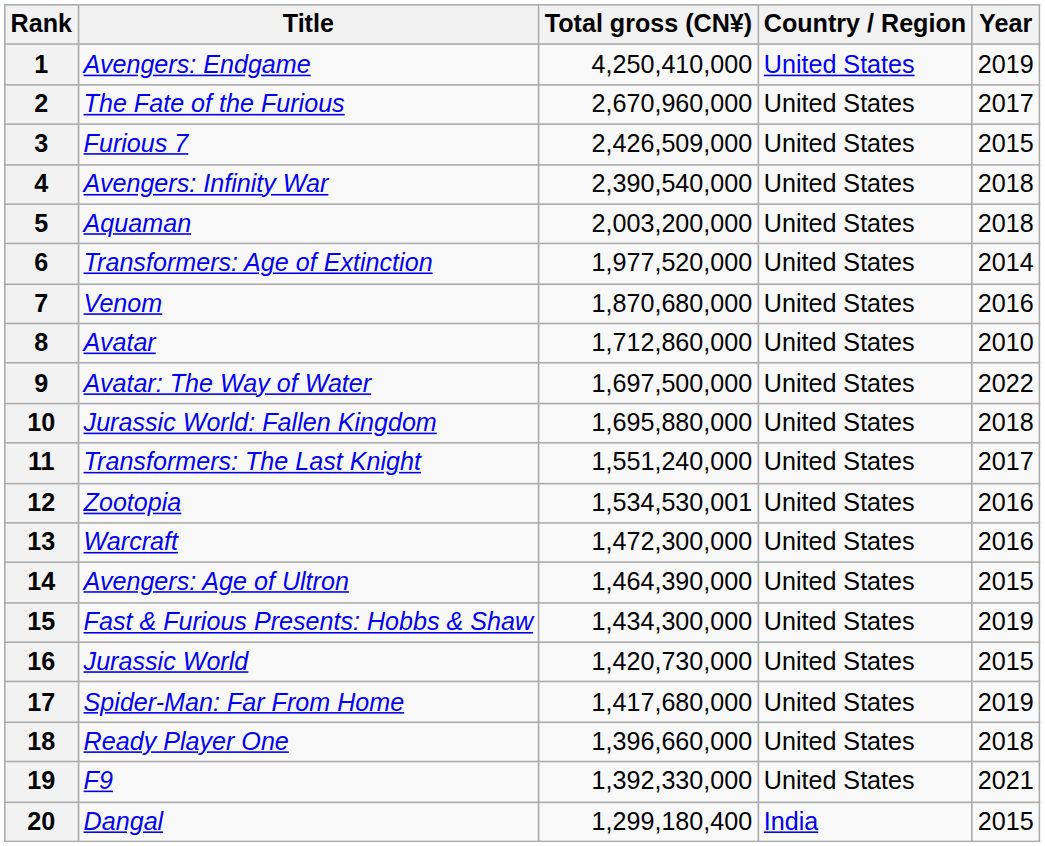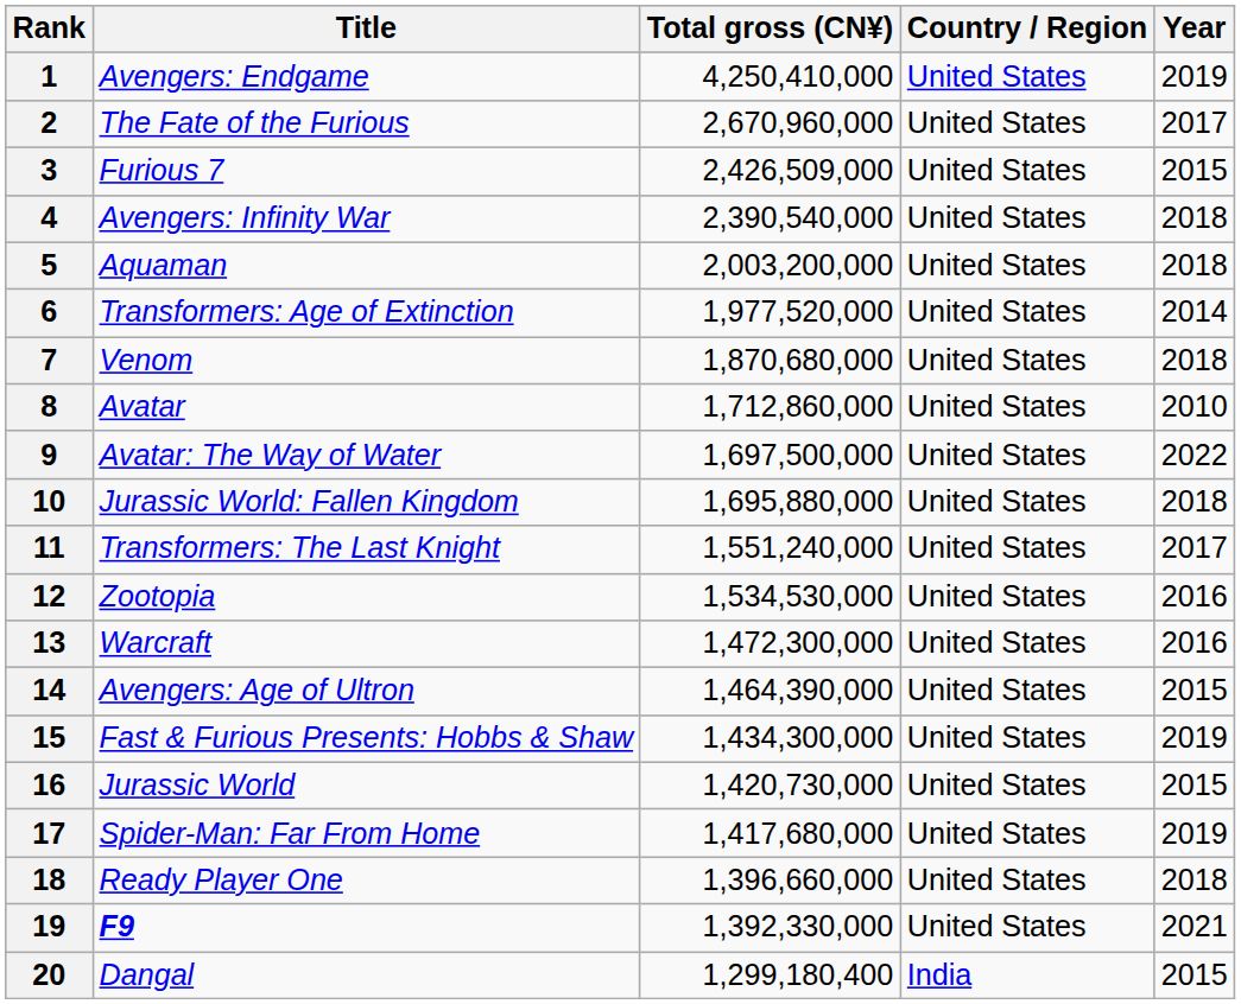7 | Year: 2016 -> 2018
12 | Total gross (CN¥): 1,534,530,001 -> 1,534,530,000
19 | Title: normal -> bold
